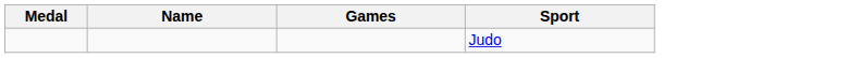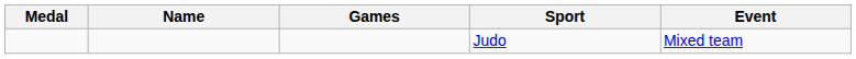+ column: Event | Mixed team
